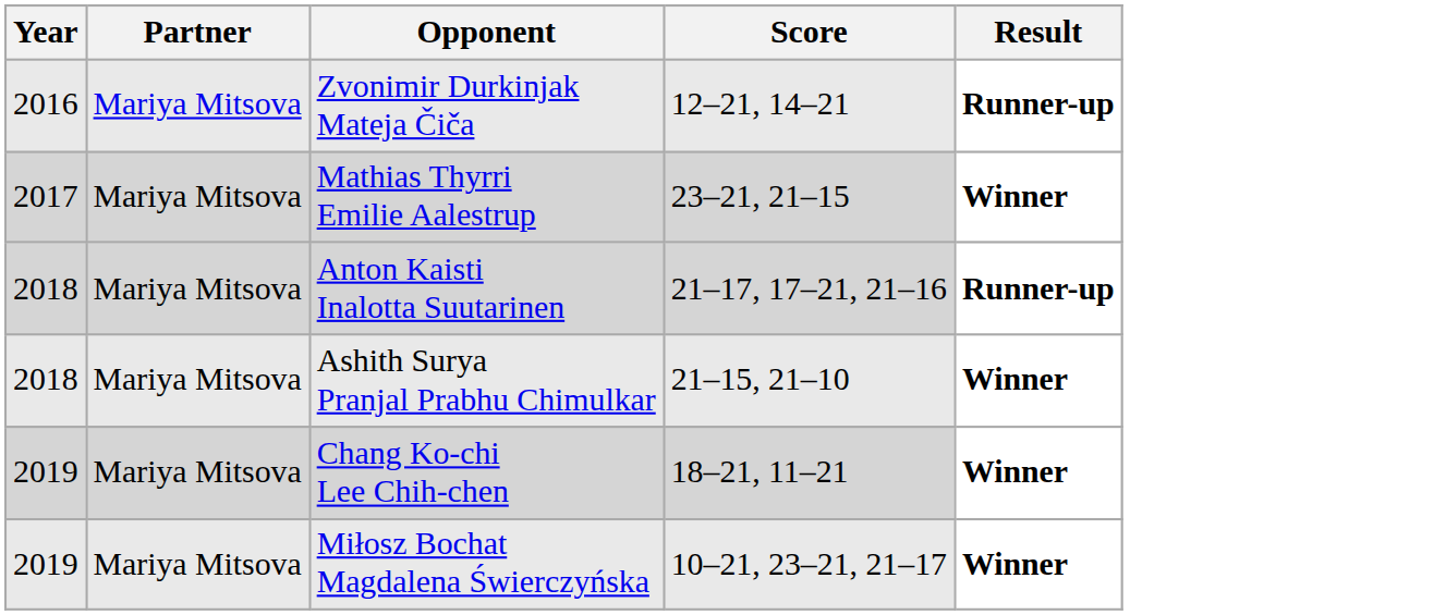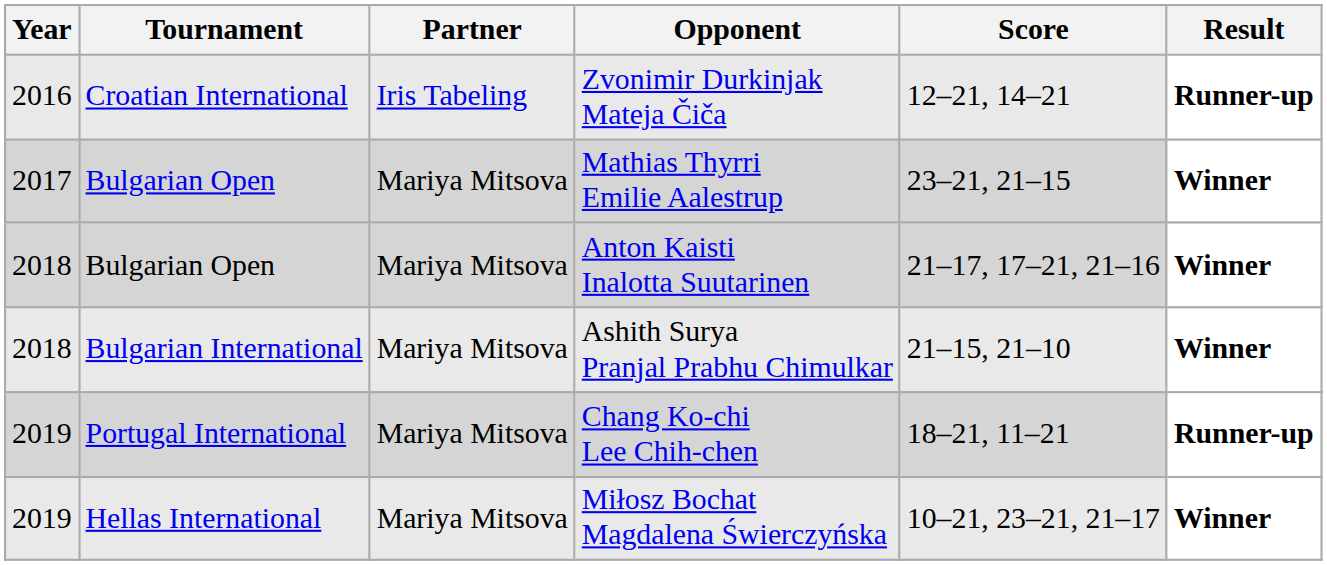+ column: Tournament | Croatian International | Bulgarian Open | Bulgarian Open | Bulgarian International | Portugal International | Hellas International
Zvonimir Durkinjak Mateja Čiča | Partner: Mariya Mitsova -> Iris Tabeling
Anton Kaisti Inalotta Suutarinen | Result: Runner-up -> Winner
Chang Ko-chi Lee Chih-chen | Result: Winner -> Runner-up
